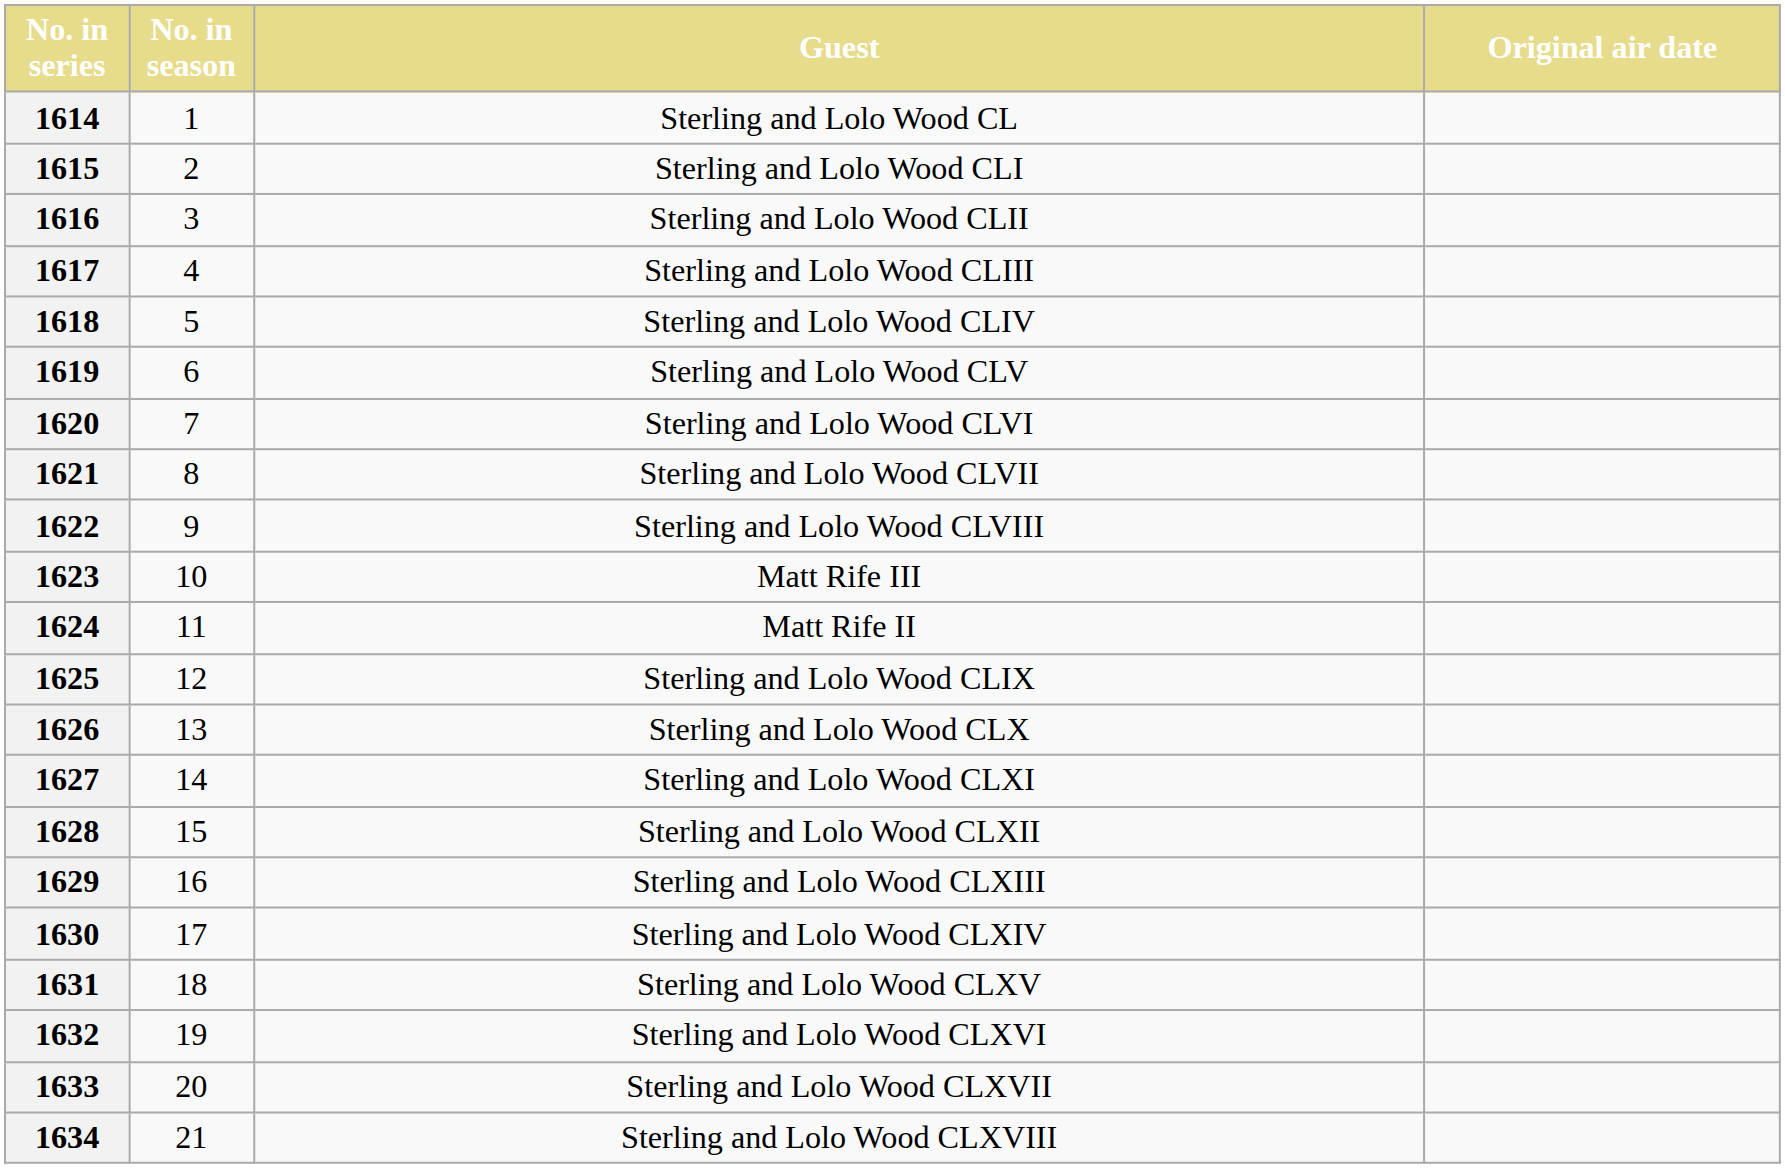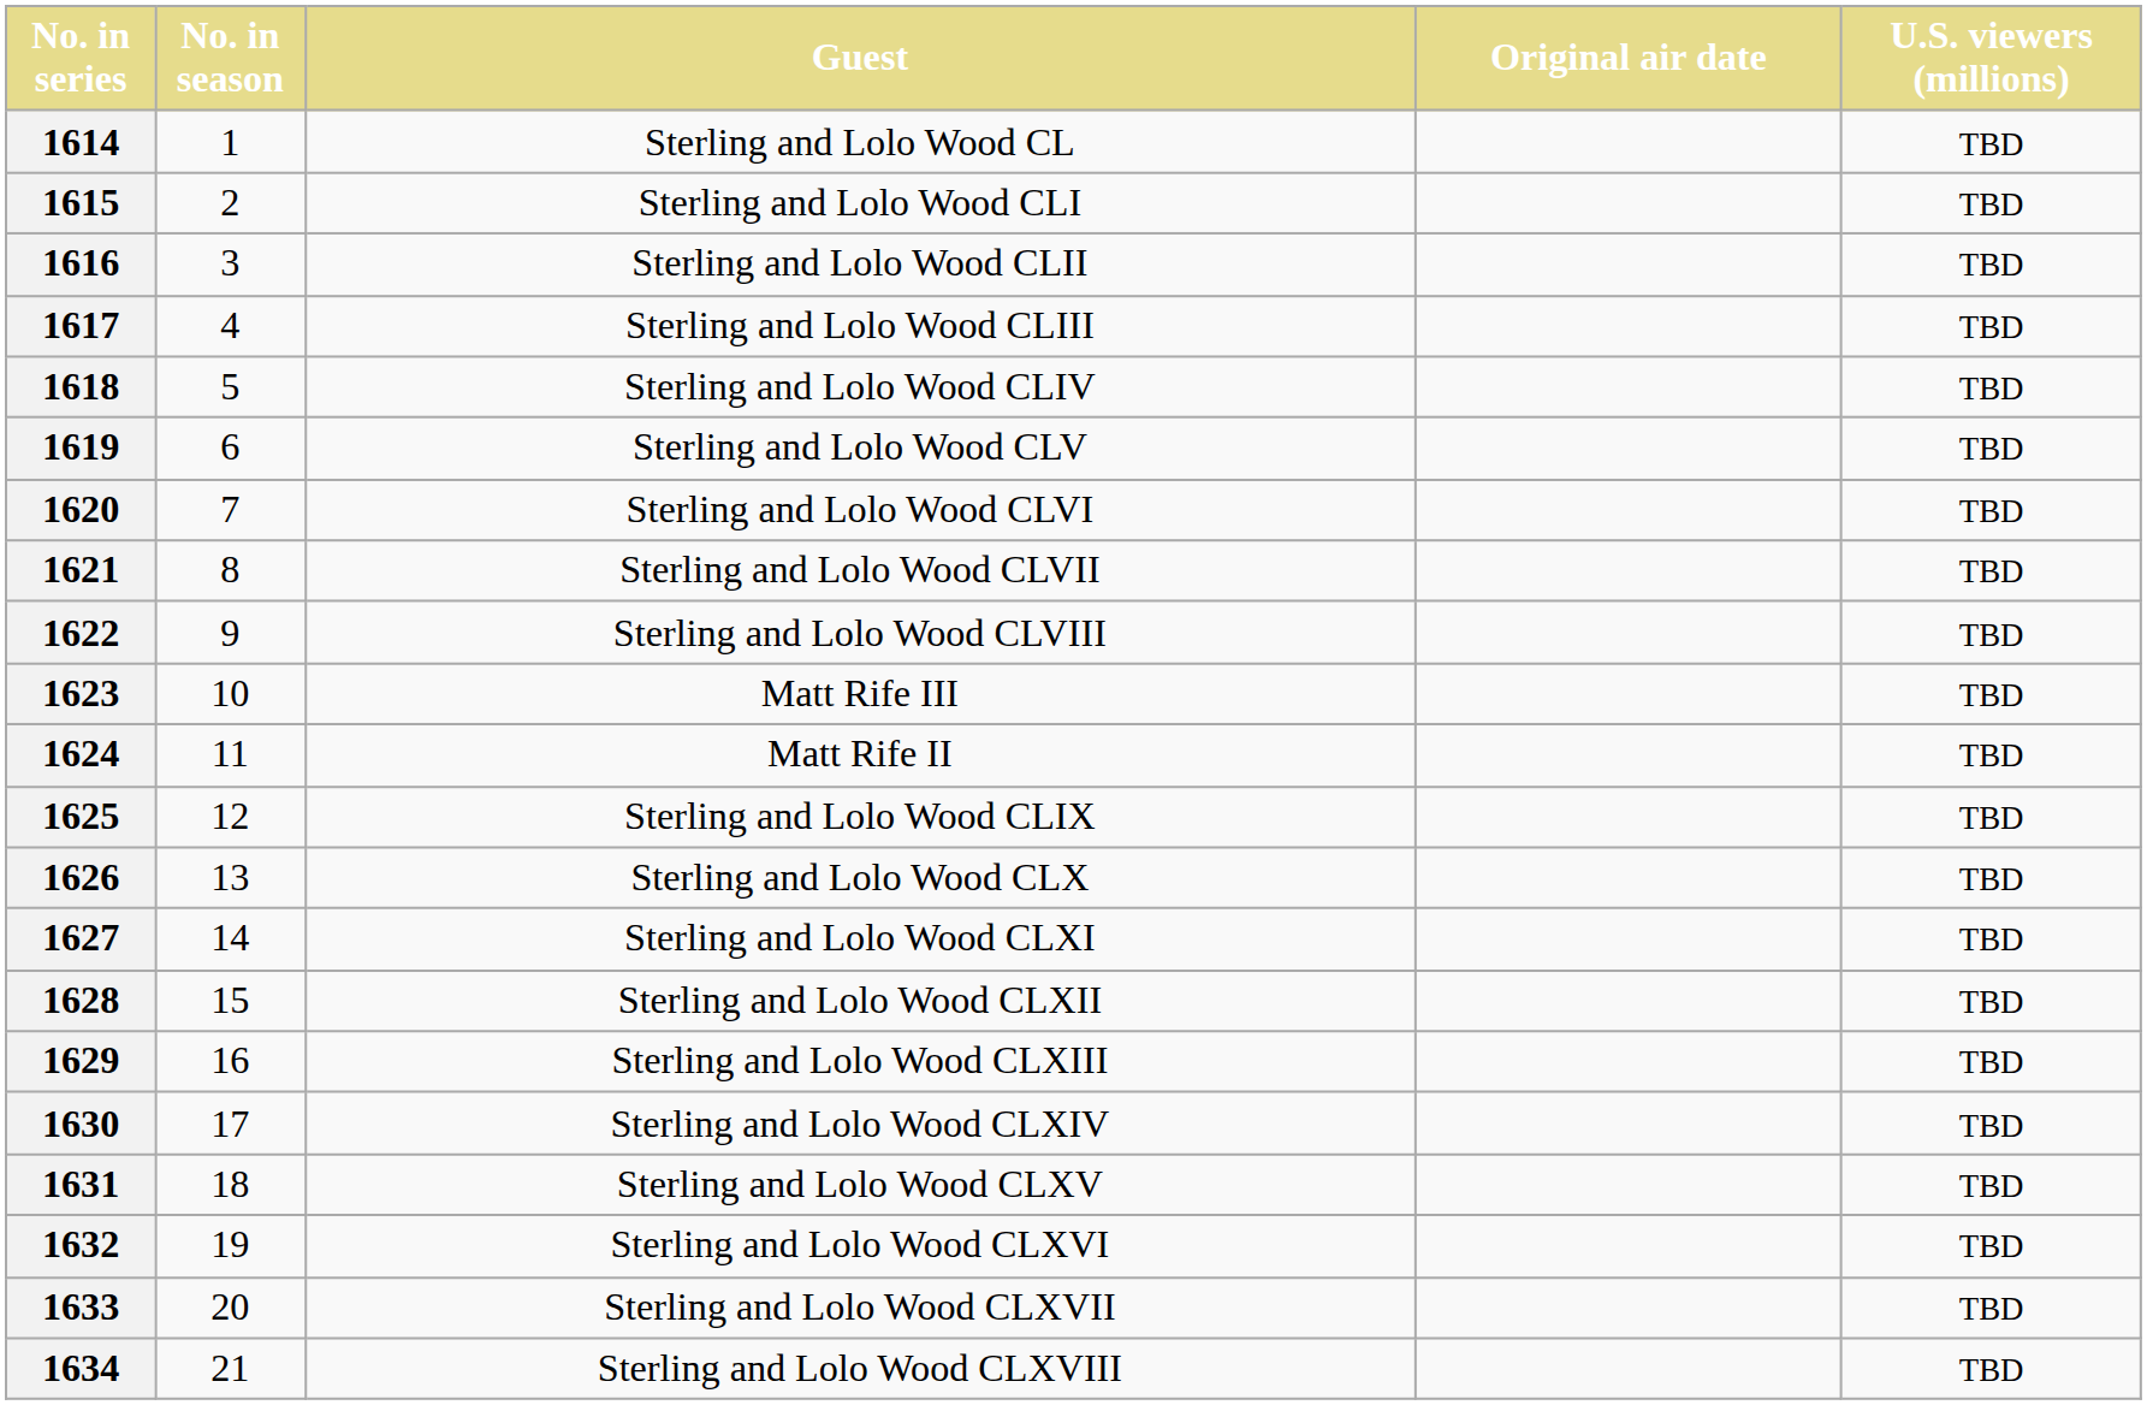+ column: U.S. viewers (millions) | TBD | TBD | TBD | TBD | TBD | TBD | TBD | TBD | TBD | TBD | TBD | TBD | TBD | TBD | TBD | TBD | TBD | TBD | TBD | TBD | TBD
